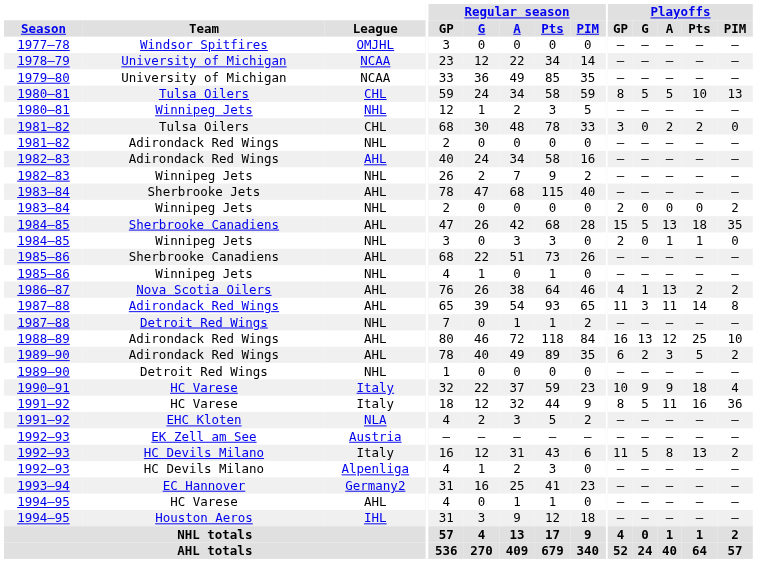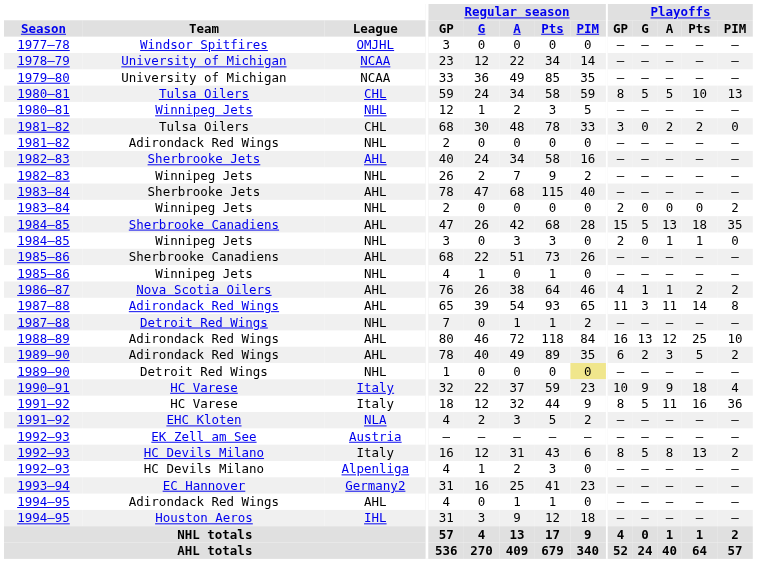1982–83 / AHL | Team: Adirondack Red Wings -> Sherbrooke Jets
1986–87 | Playoffs / A: 13 -> 1
1989–90 / NHL | Regular season / PIM: no background -> khaki background
1992–93 / Italy | Playoffs / GP: 11 -> 8
1994–95 / AHL | Team: HC Varese -> Adirondack Red Wings
